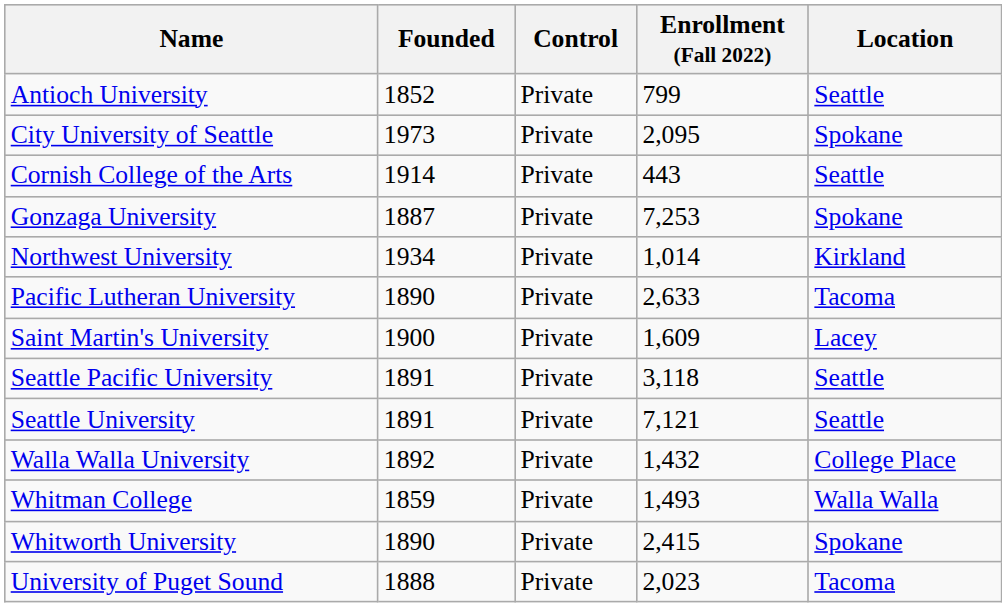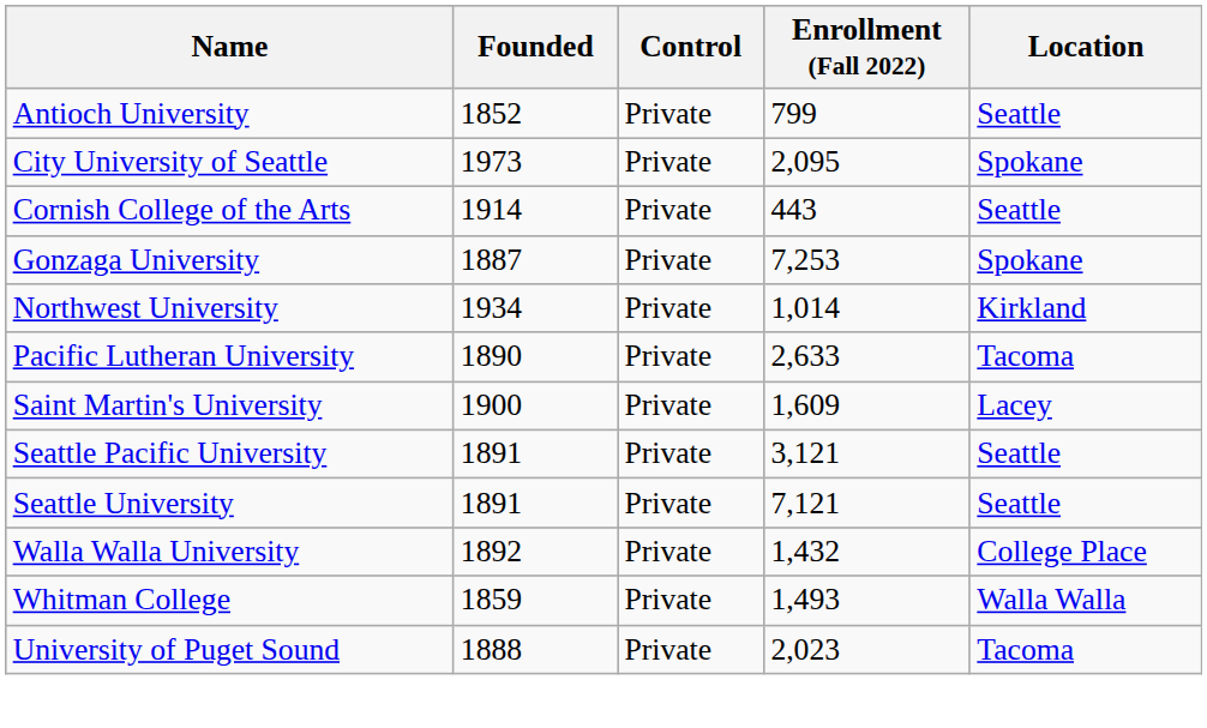Seattle Pacific University | Enrollment (Fall 2022): 3,118 -> 3,121
- row: Whitworth University | 1890 | Private | 2,415 | Spokane
